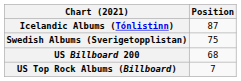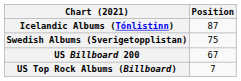US Billboard 200 | Position: 68 -> 67
